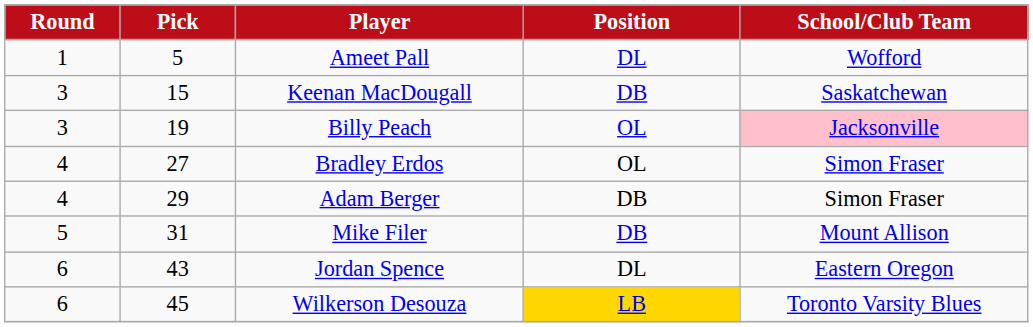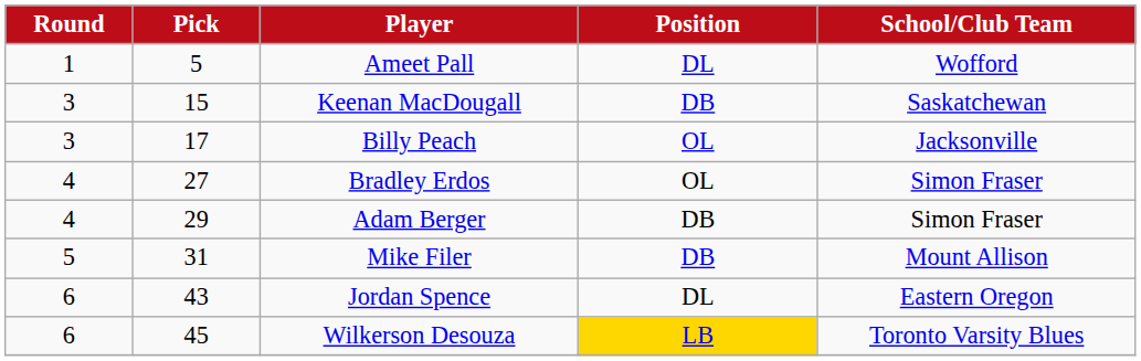Billy Peach | Pick: 19 -> 17
Billy Peach | School/Club Team: pink background -> no background
